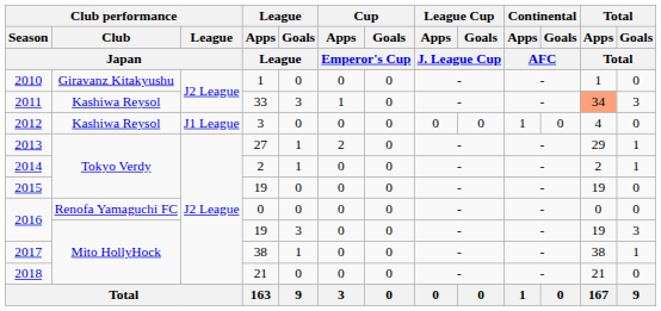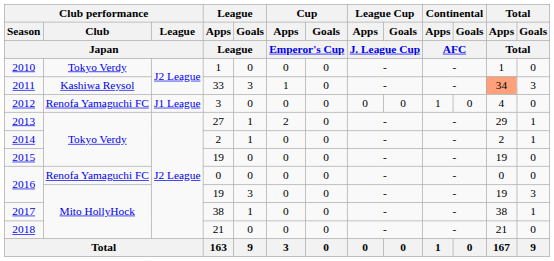2010 | Club performance / Club / Japan: Giravanz Kitakyushu -> Tokyo Verdy
2012 | Club performance / Club / Japan: Kashiwa Reysol -> Renofa Yamaguchi FC
